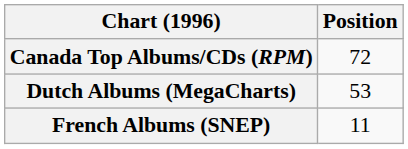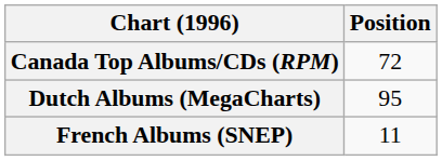Dutch Albums (MegaCharts) | Position: 53 -> 95
